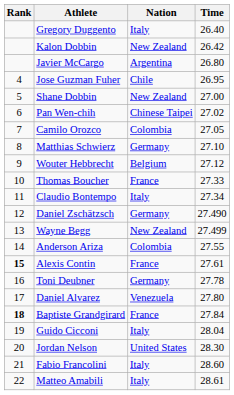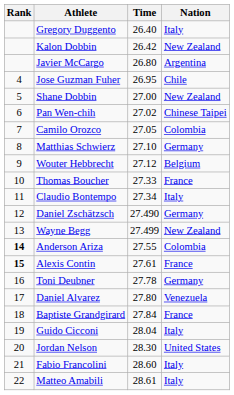columns swapped: Nation <-> Time
Anderson Ariza | Rank: normal -> bold
Baptiste Grandgirard | Rank: bold -> normal
